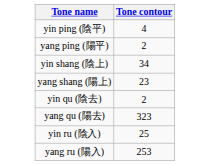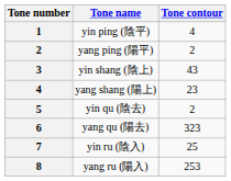+ column: Tone number | 1 | 2 | 3 | 4 | 5 | 6 | 7 | 8
yin shang (陰上) | Tone contour: 34 -> 43
